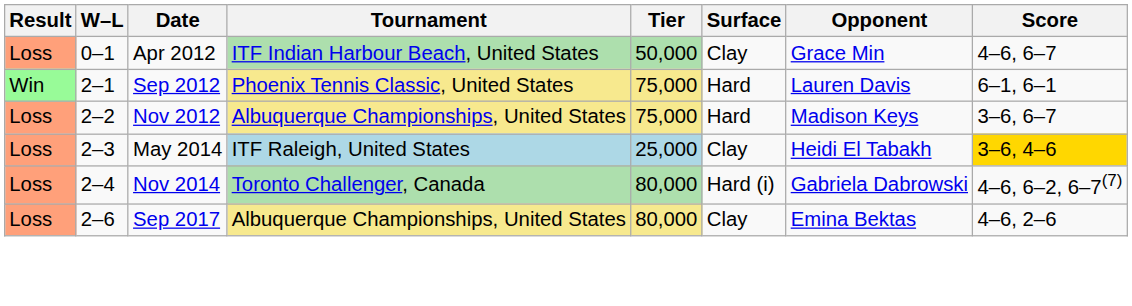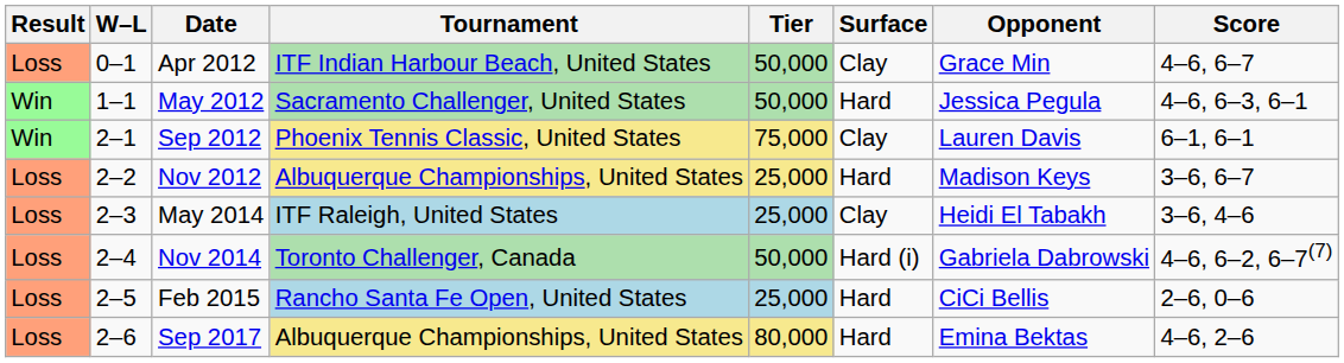+ row: Win | 1–1 | May 2012 | Sacramento Challenger, United States | 50,000 | Hard | Jessica Pegula | 4–6, 6–3, 6–1
Sep 2012 | Surface: Hard -> Clay
Nov 2012 | Tier: 75,000 -> 25,000
May 2014 | Score: gold background -> no background
Nov 2014 | Tier: 80,000 -> 50,000
+ row: Loss | 2–5 | Feb 2015 | Rancho Santa Fe Open, United States | 25,000 | Hard | CiCi Bellis | 2–6, 0–6
Sep 2017 | Surface: Clay -> Hard
